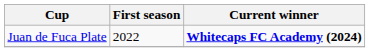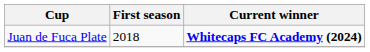Juan de Fuca Plate | First season: 2022 -> 2018
